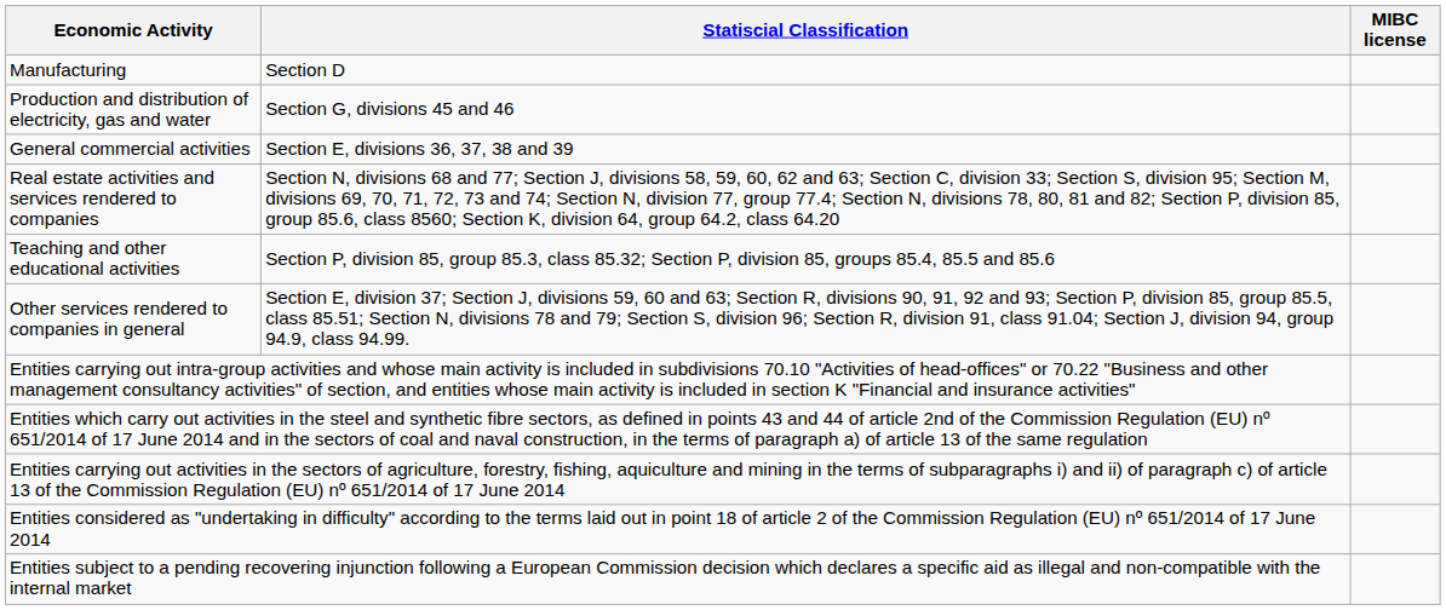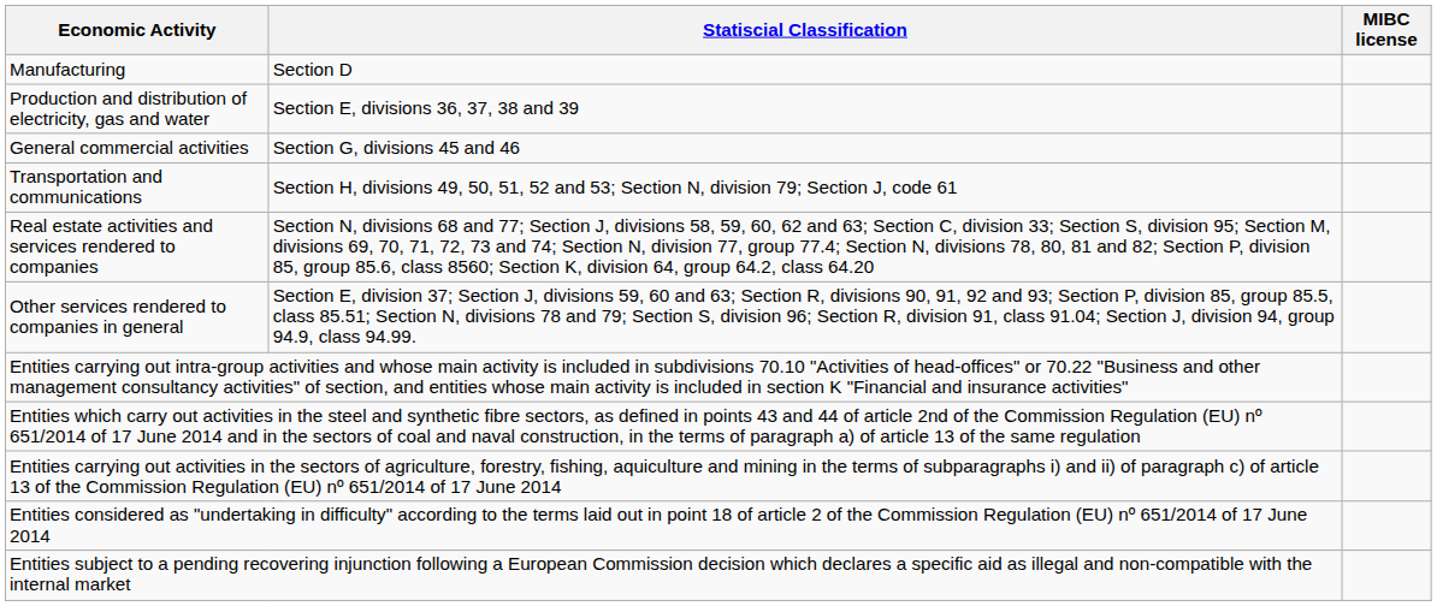Production and distribution of electricity, gas and water | Statiscial Classification: Section G, divisions 45 and 46 -> Section E, divisions 36, 37, 38 and 39
General commercial activities | Statiscial Classification: Section E, divisions 36, 37, 38 and 39 -> Section G, divisions 45 and 46
+ row: Transportation and communications | Section H, divisions 49, 50, 51, 52 and 53; Section N, division 79; Section J, code 61
- row: Teaching and other educational activities | Section P, division 85, group 85.3, class 85.32; Section P, division 85, groups 85.4, 85.5 and 85.6
